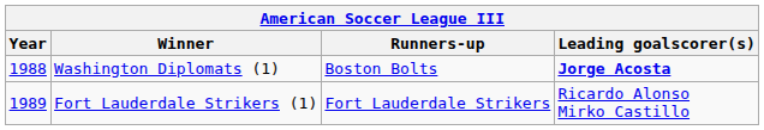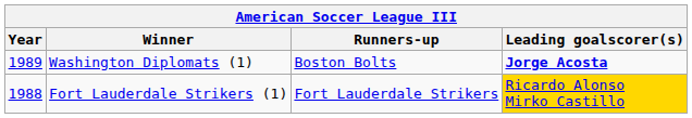Washington Diplomats (1) | Year: 1988 -> 1989
Fort Lauderdale Strikers (1) | Year: 1989 -> 1988
Fort Lauderdale Strikers (1) | Leading goalscorer(s): no background -> gold background
